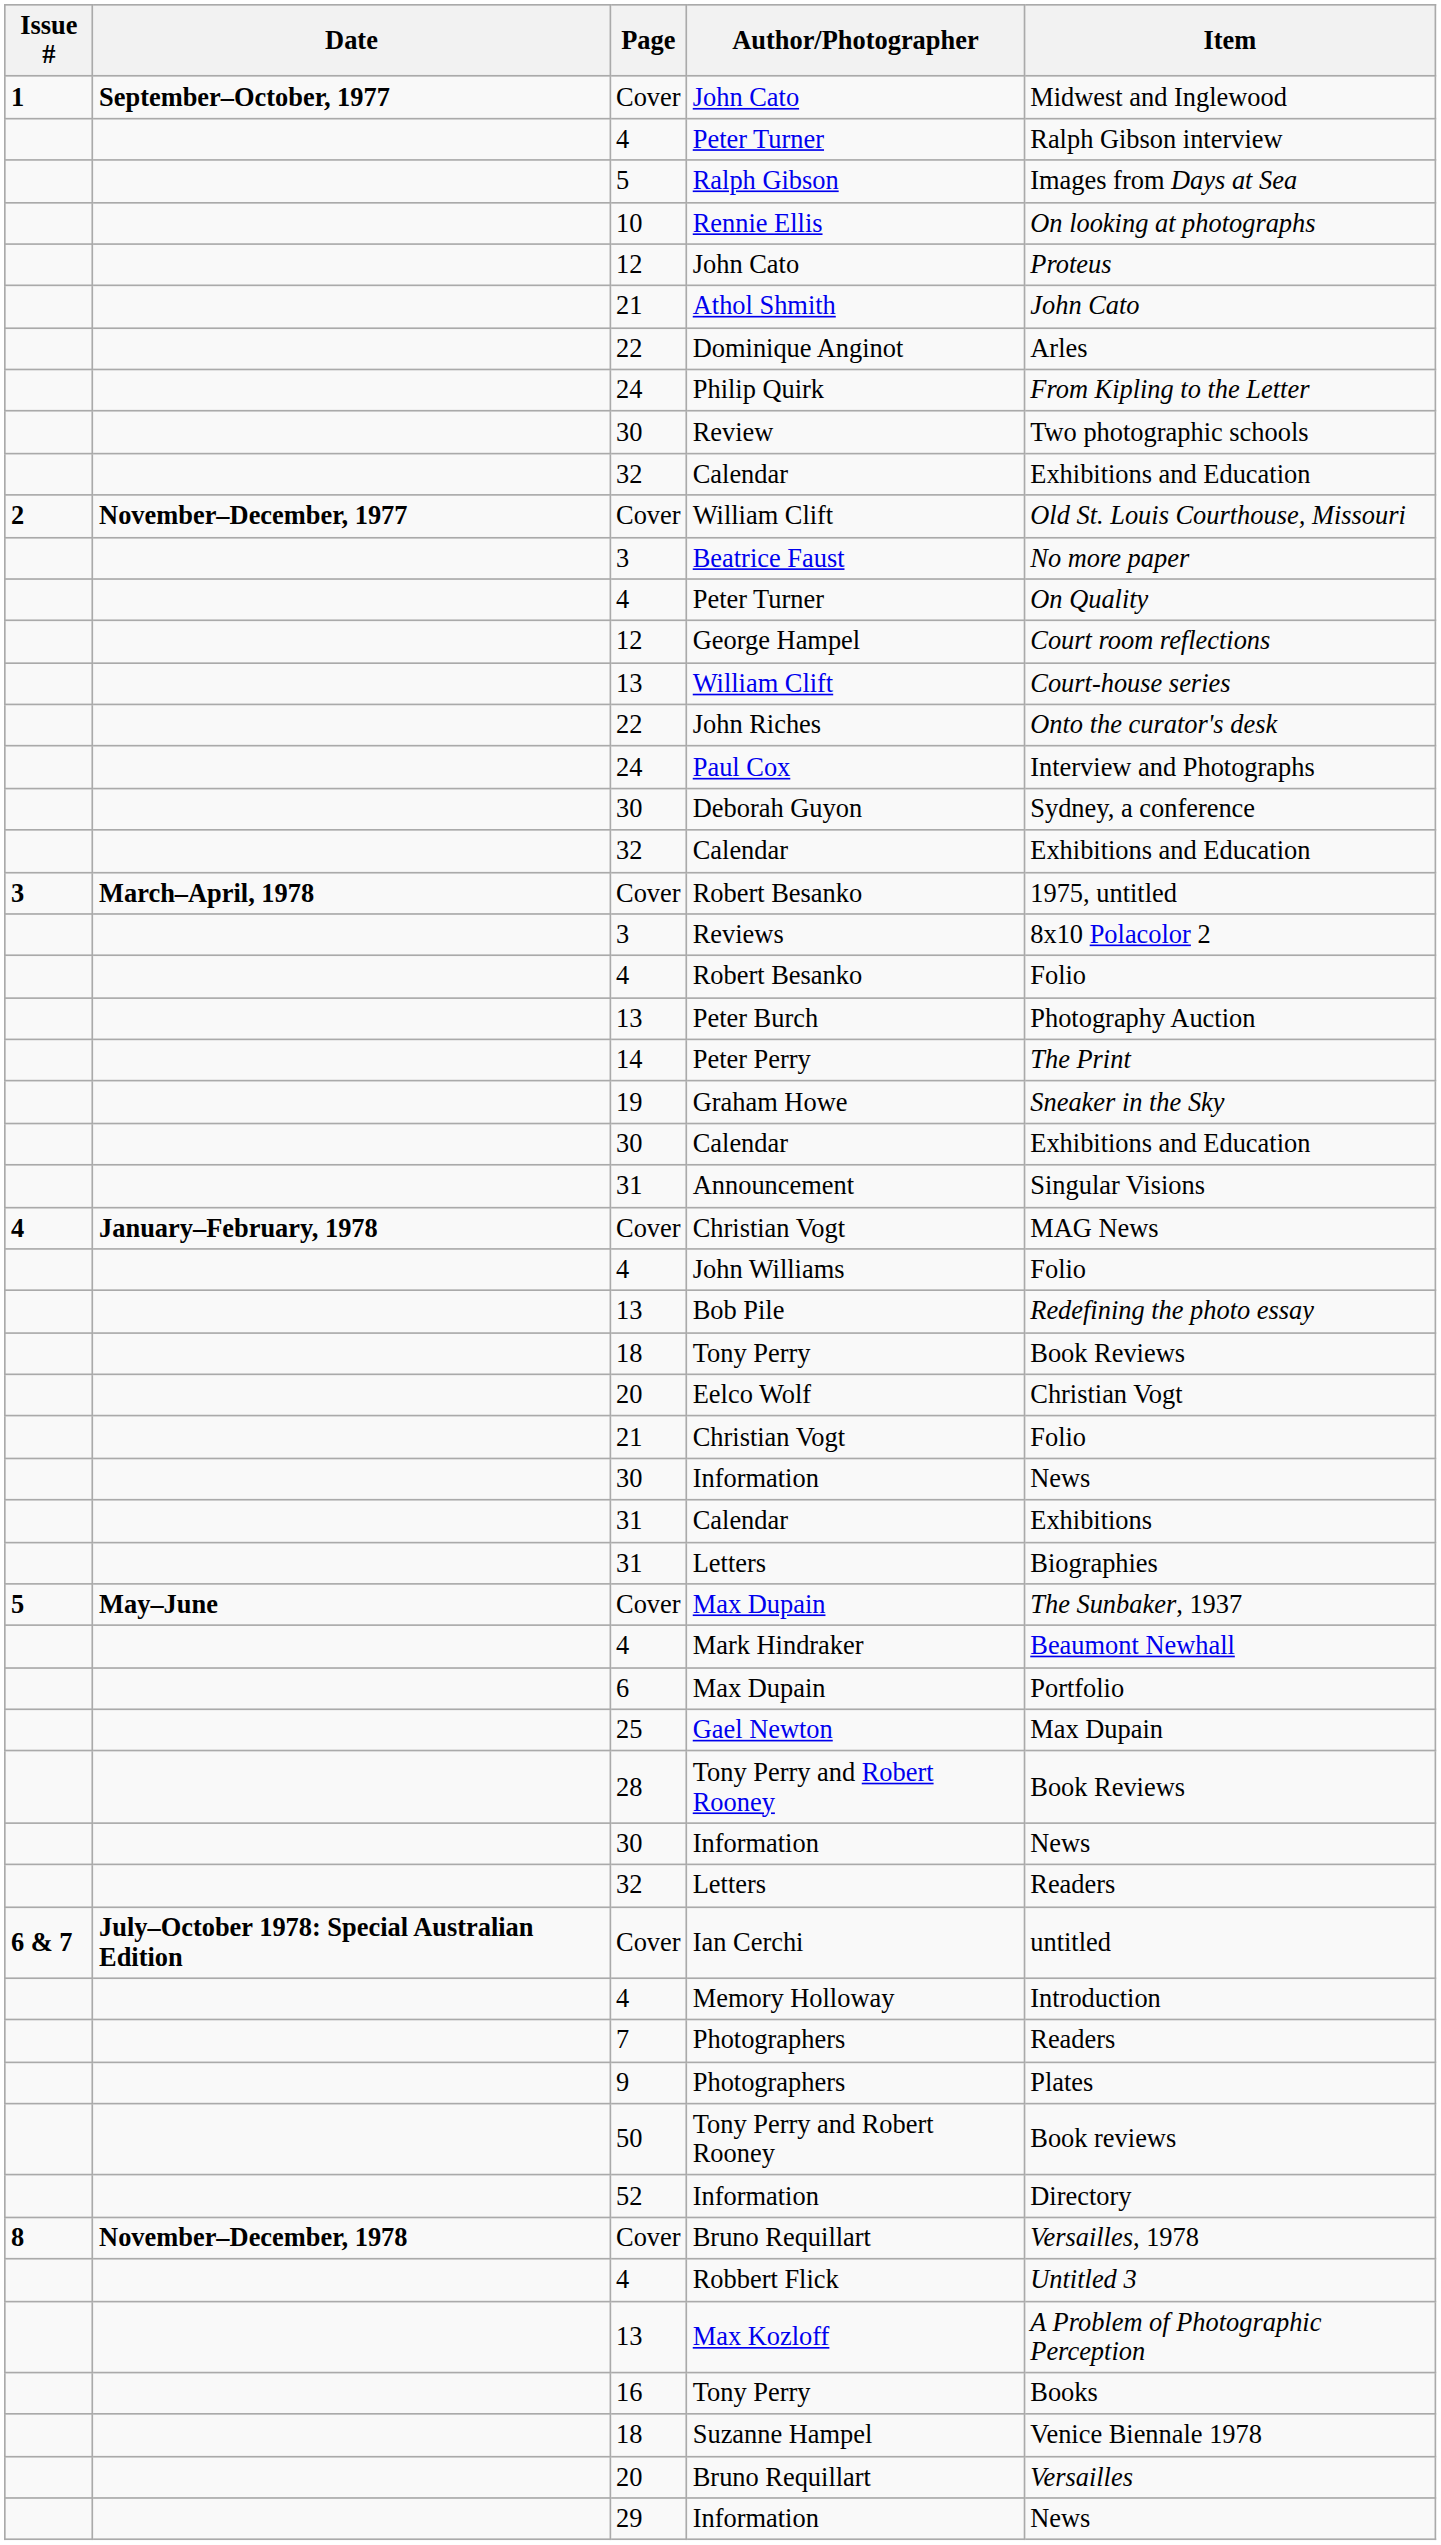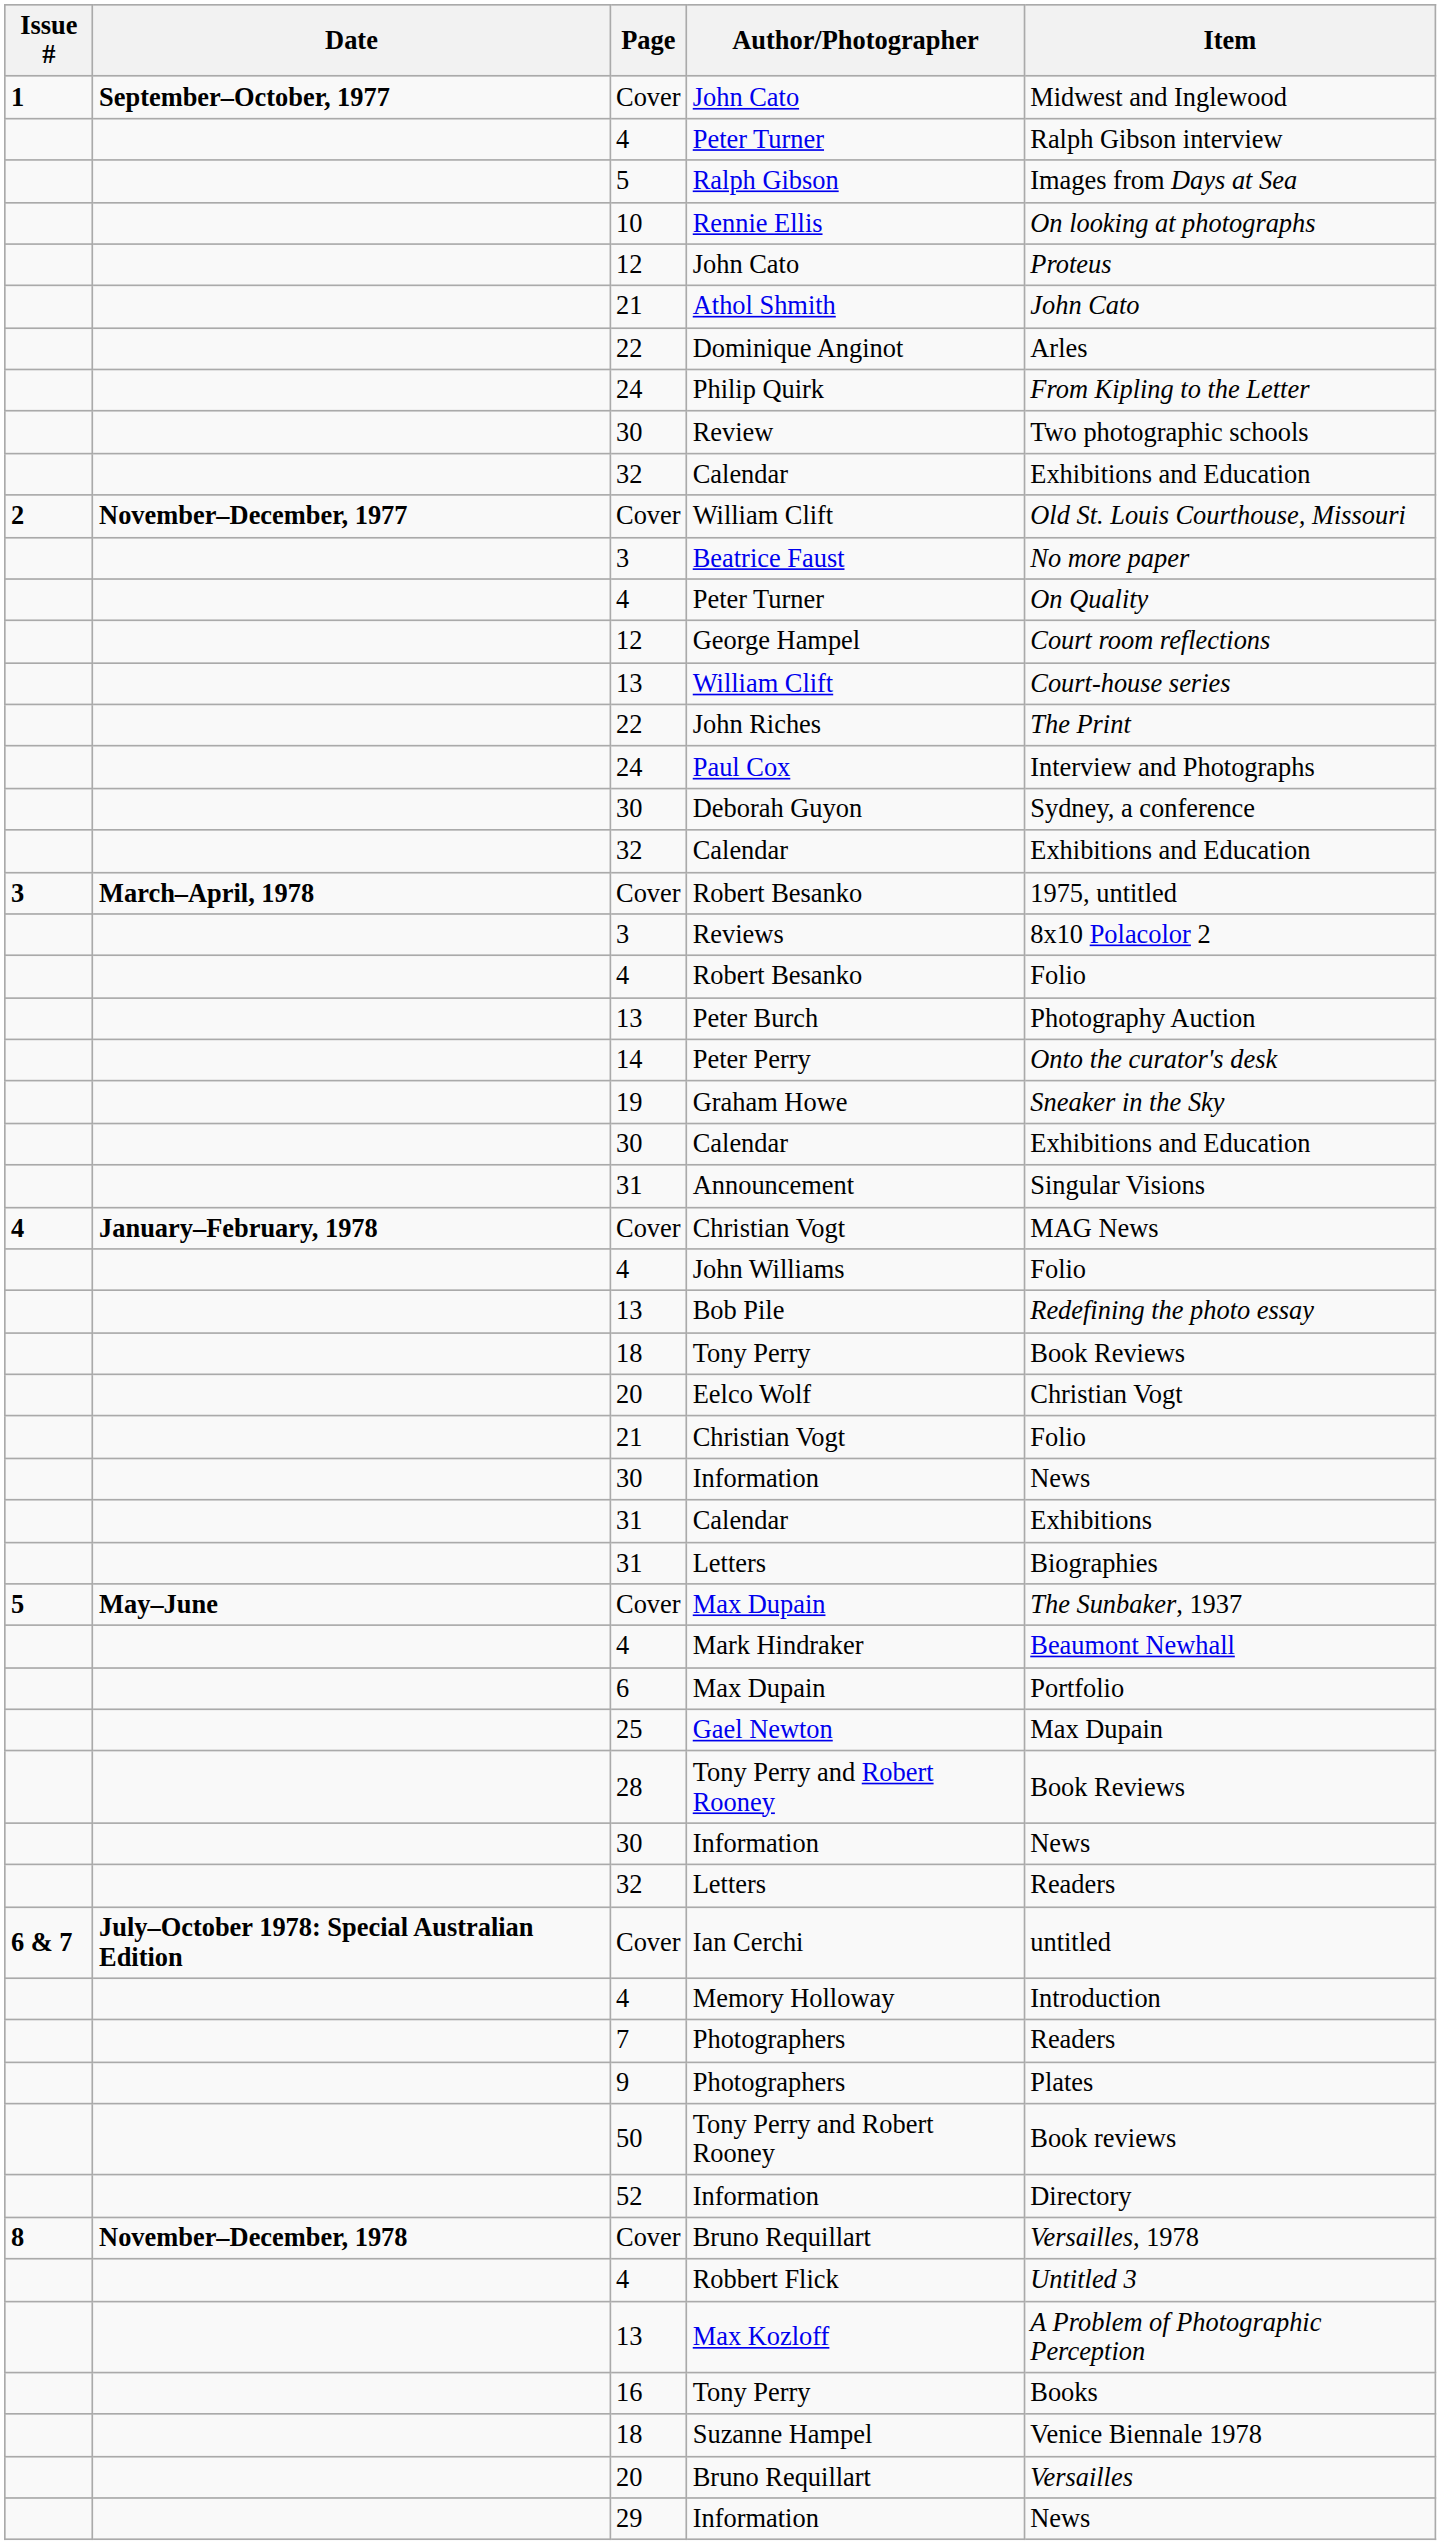John Riches | Item: Onto the curator's desk -> The Print
Peter Perry | Item: The Print -> Onto the curator's desk
